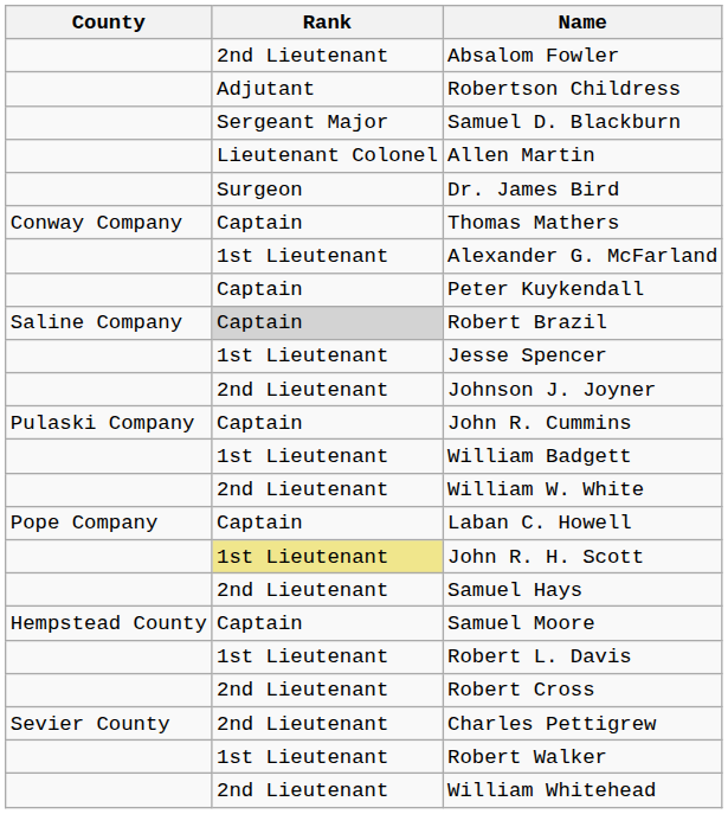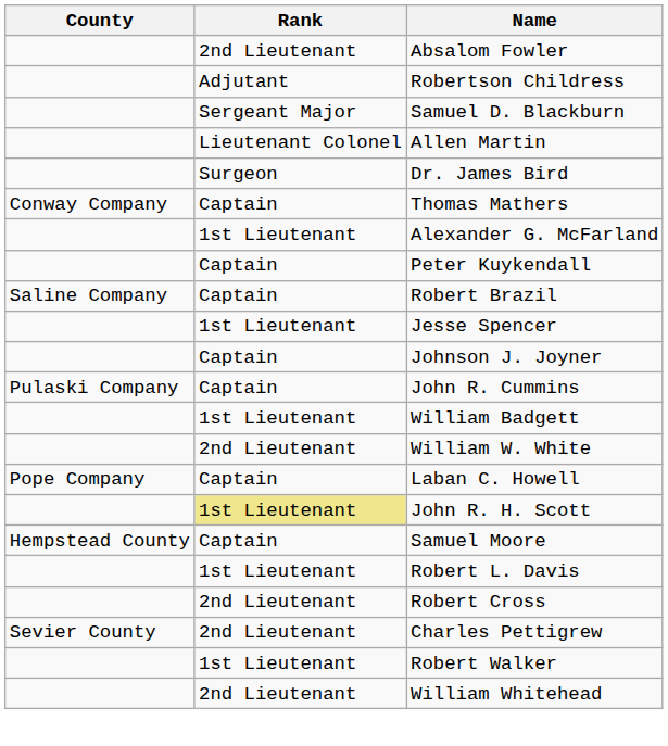Robert Brazil | Rank: lightgrey background -> no background
Johnson J. Joyner | Rank: 2nd Lieutenant -> Captain
- row: 2nd Lieutenant | Samuel Hays
